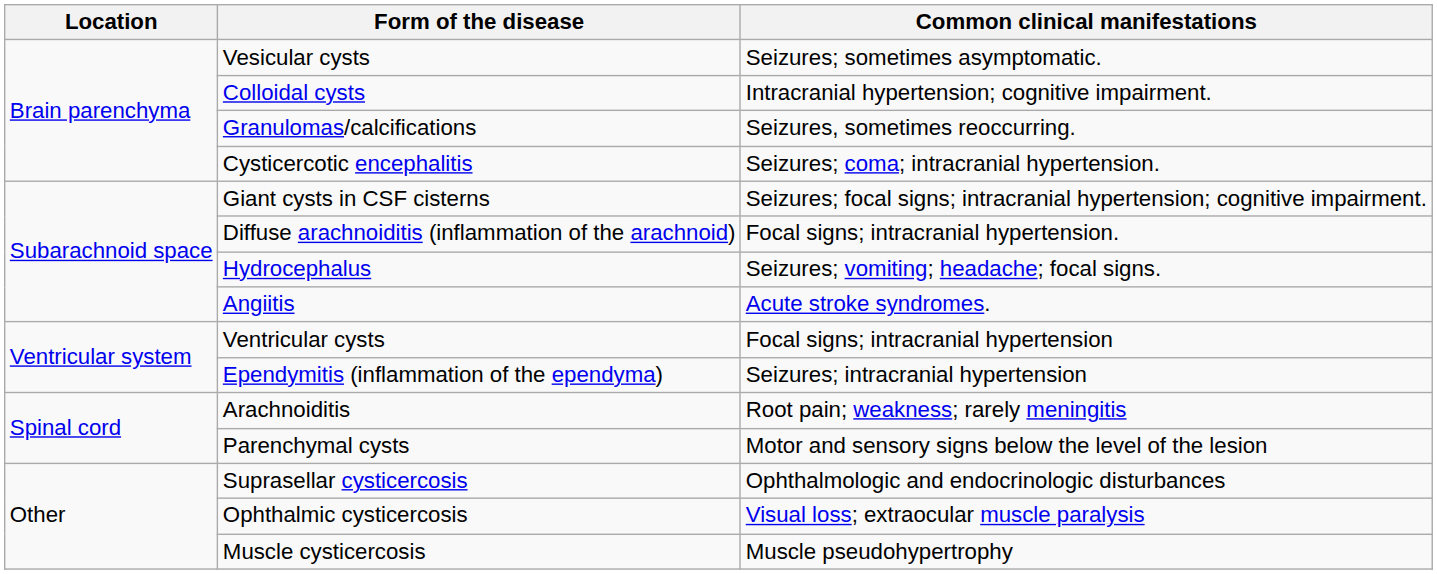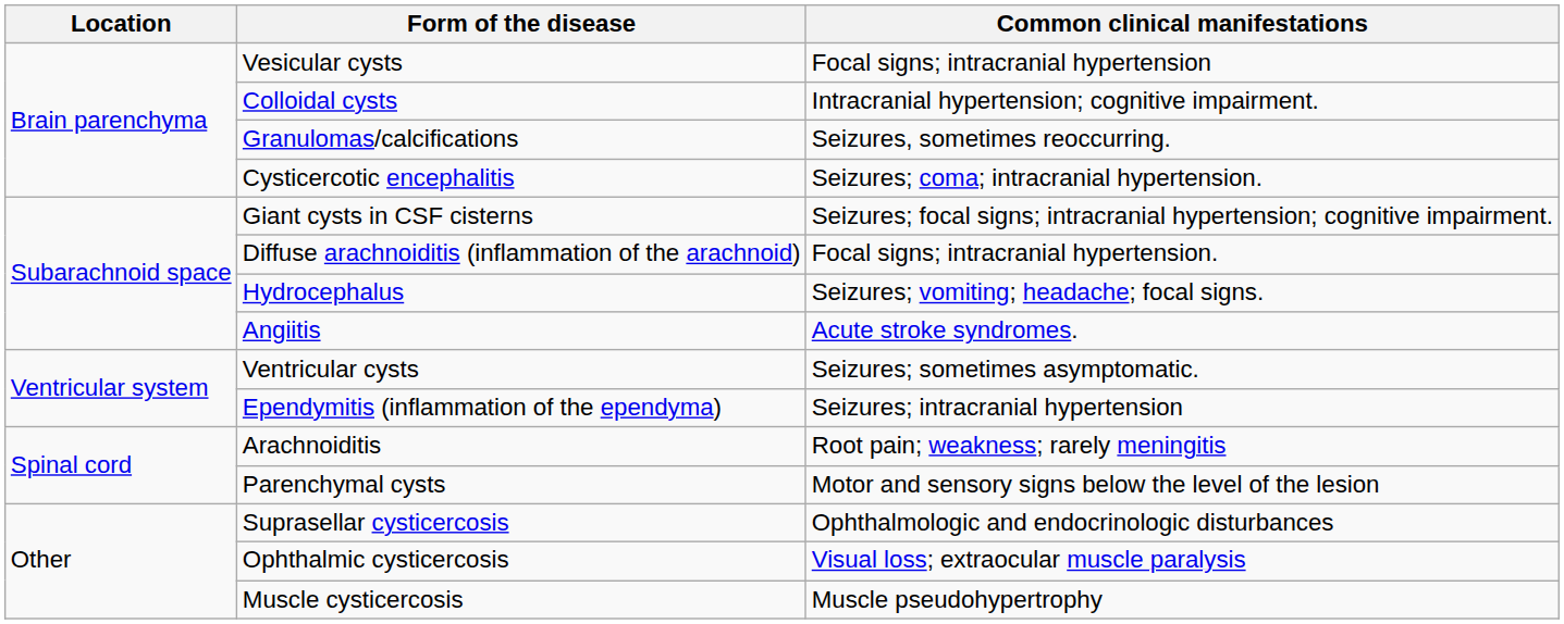Vesicular cysts | Common clinical manifestations: Seizures; sometimes asymptomatic. -> Focal signs; intracranial hypertension
Ventricular cysts | Common clinical manifestations: Focal signs; intracranial hypertension -> Seizures; sometimes asymptomatic.
